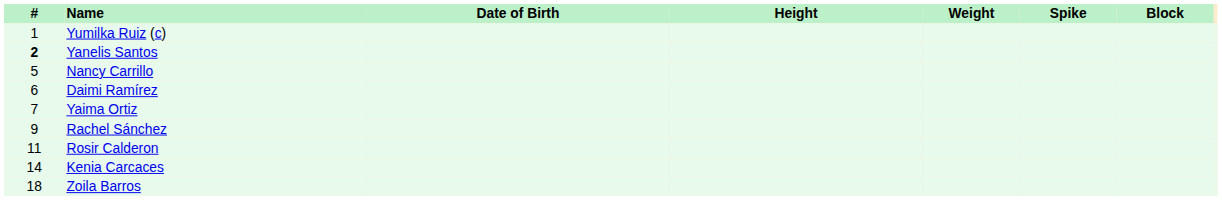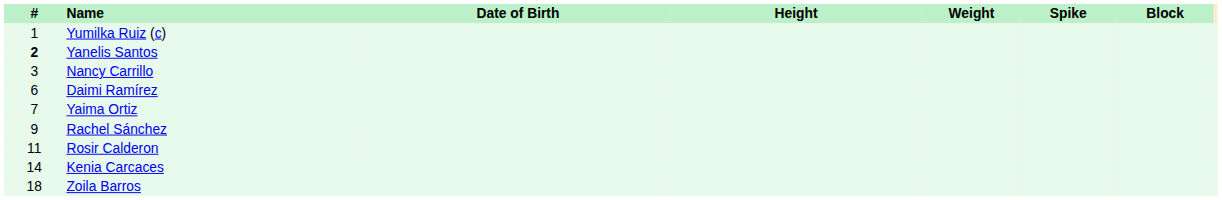Nancy Carrillo | #: 5 -> 3
